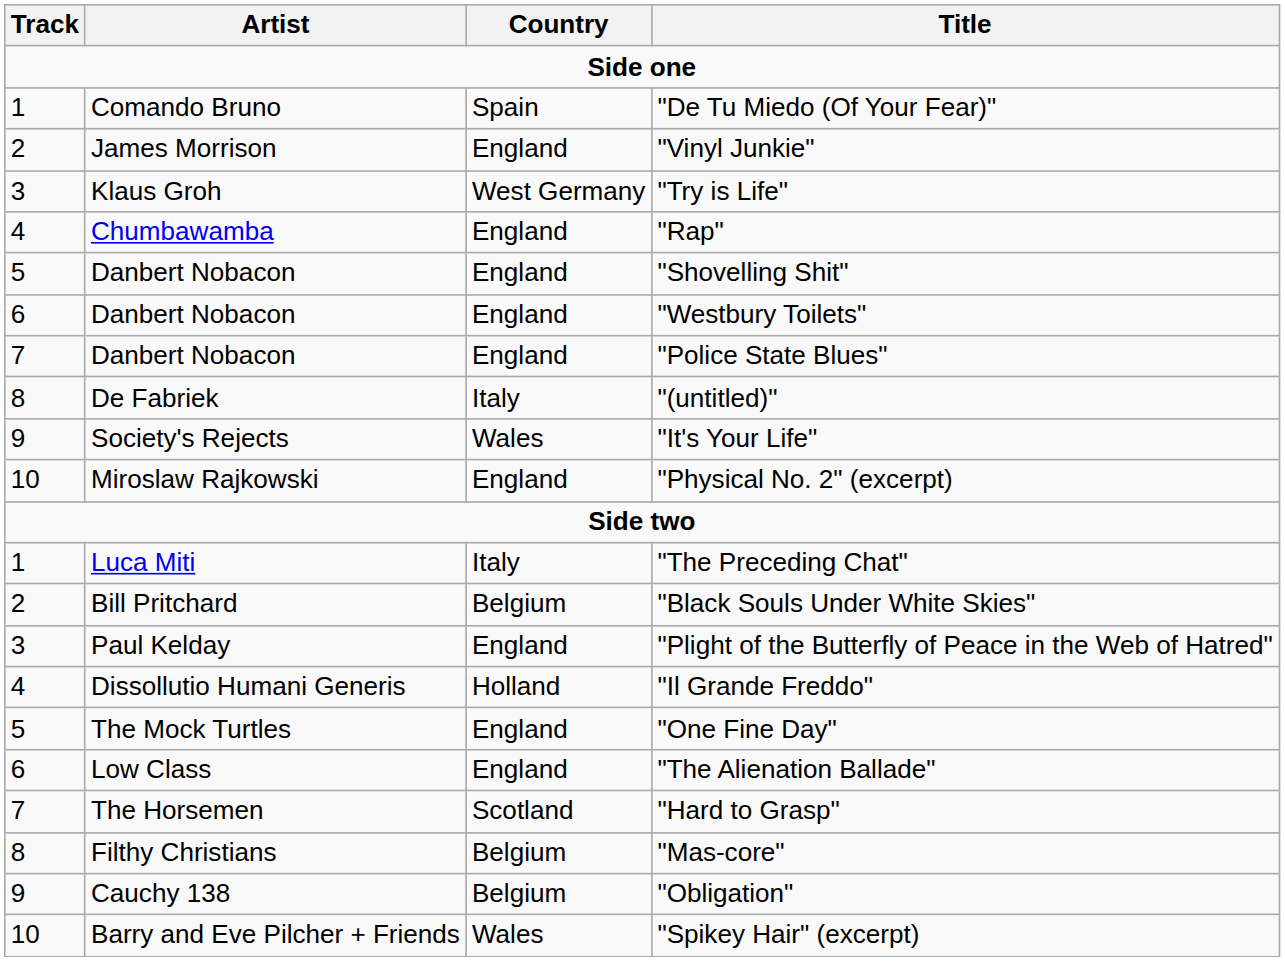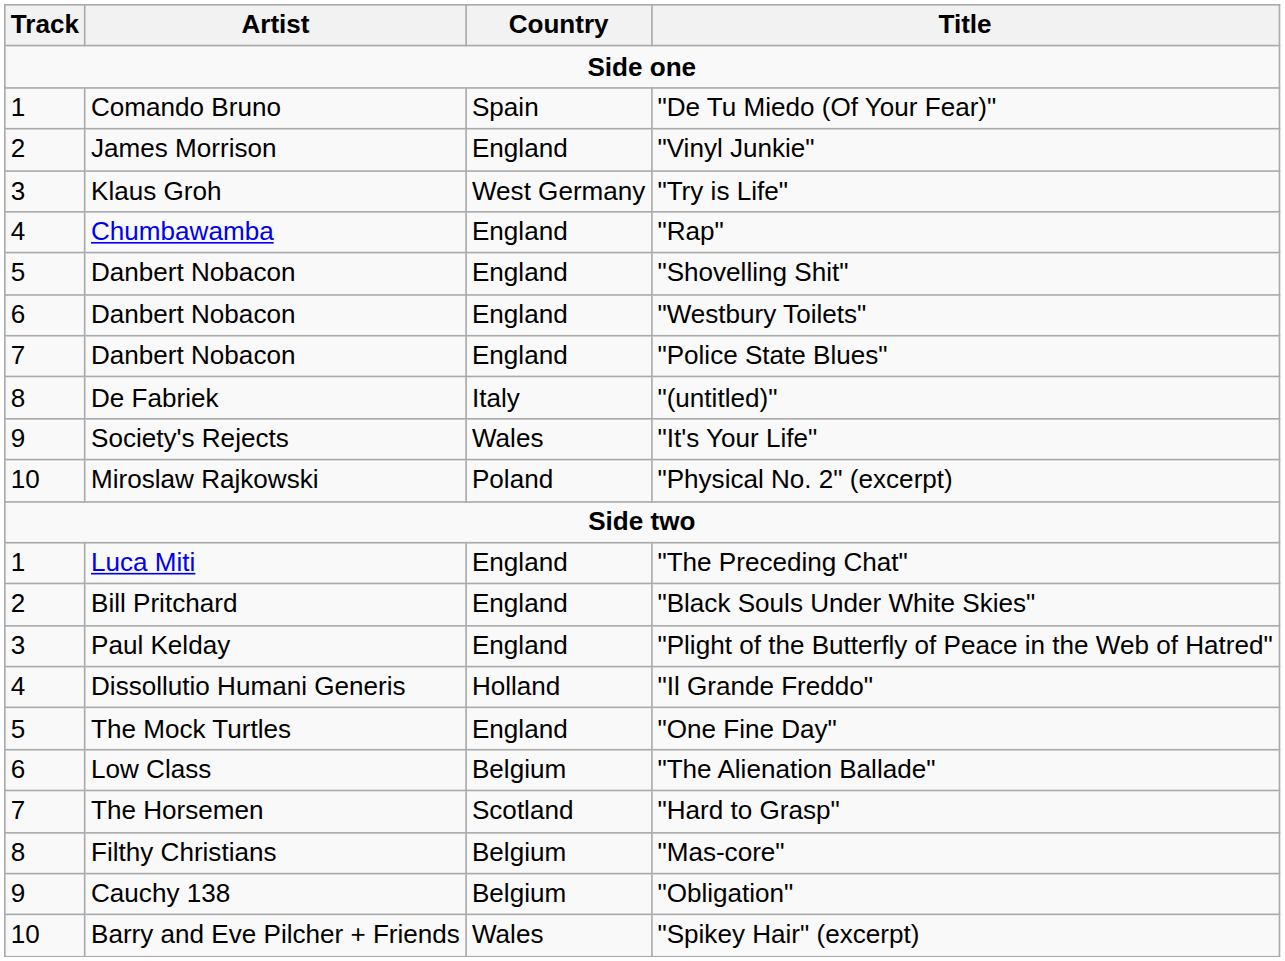"Physical No. 2" (excerpt) | Country: England -> Poland
"The Preceding Chat" | Country: Italy -> England
"Black Souls Under White Skies" | Country: Belgium -> England
"The Alienation Ballade" | Country: England -> Belgium
